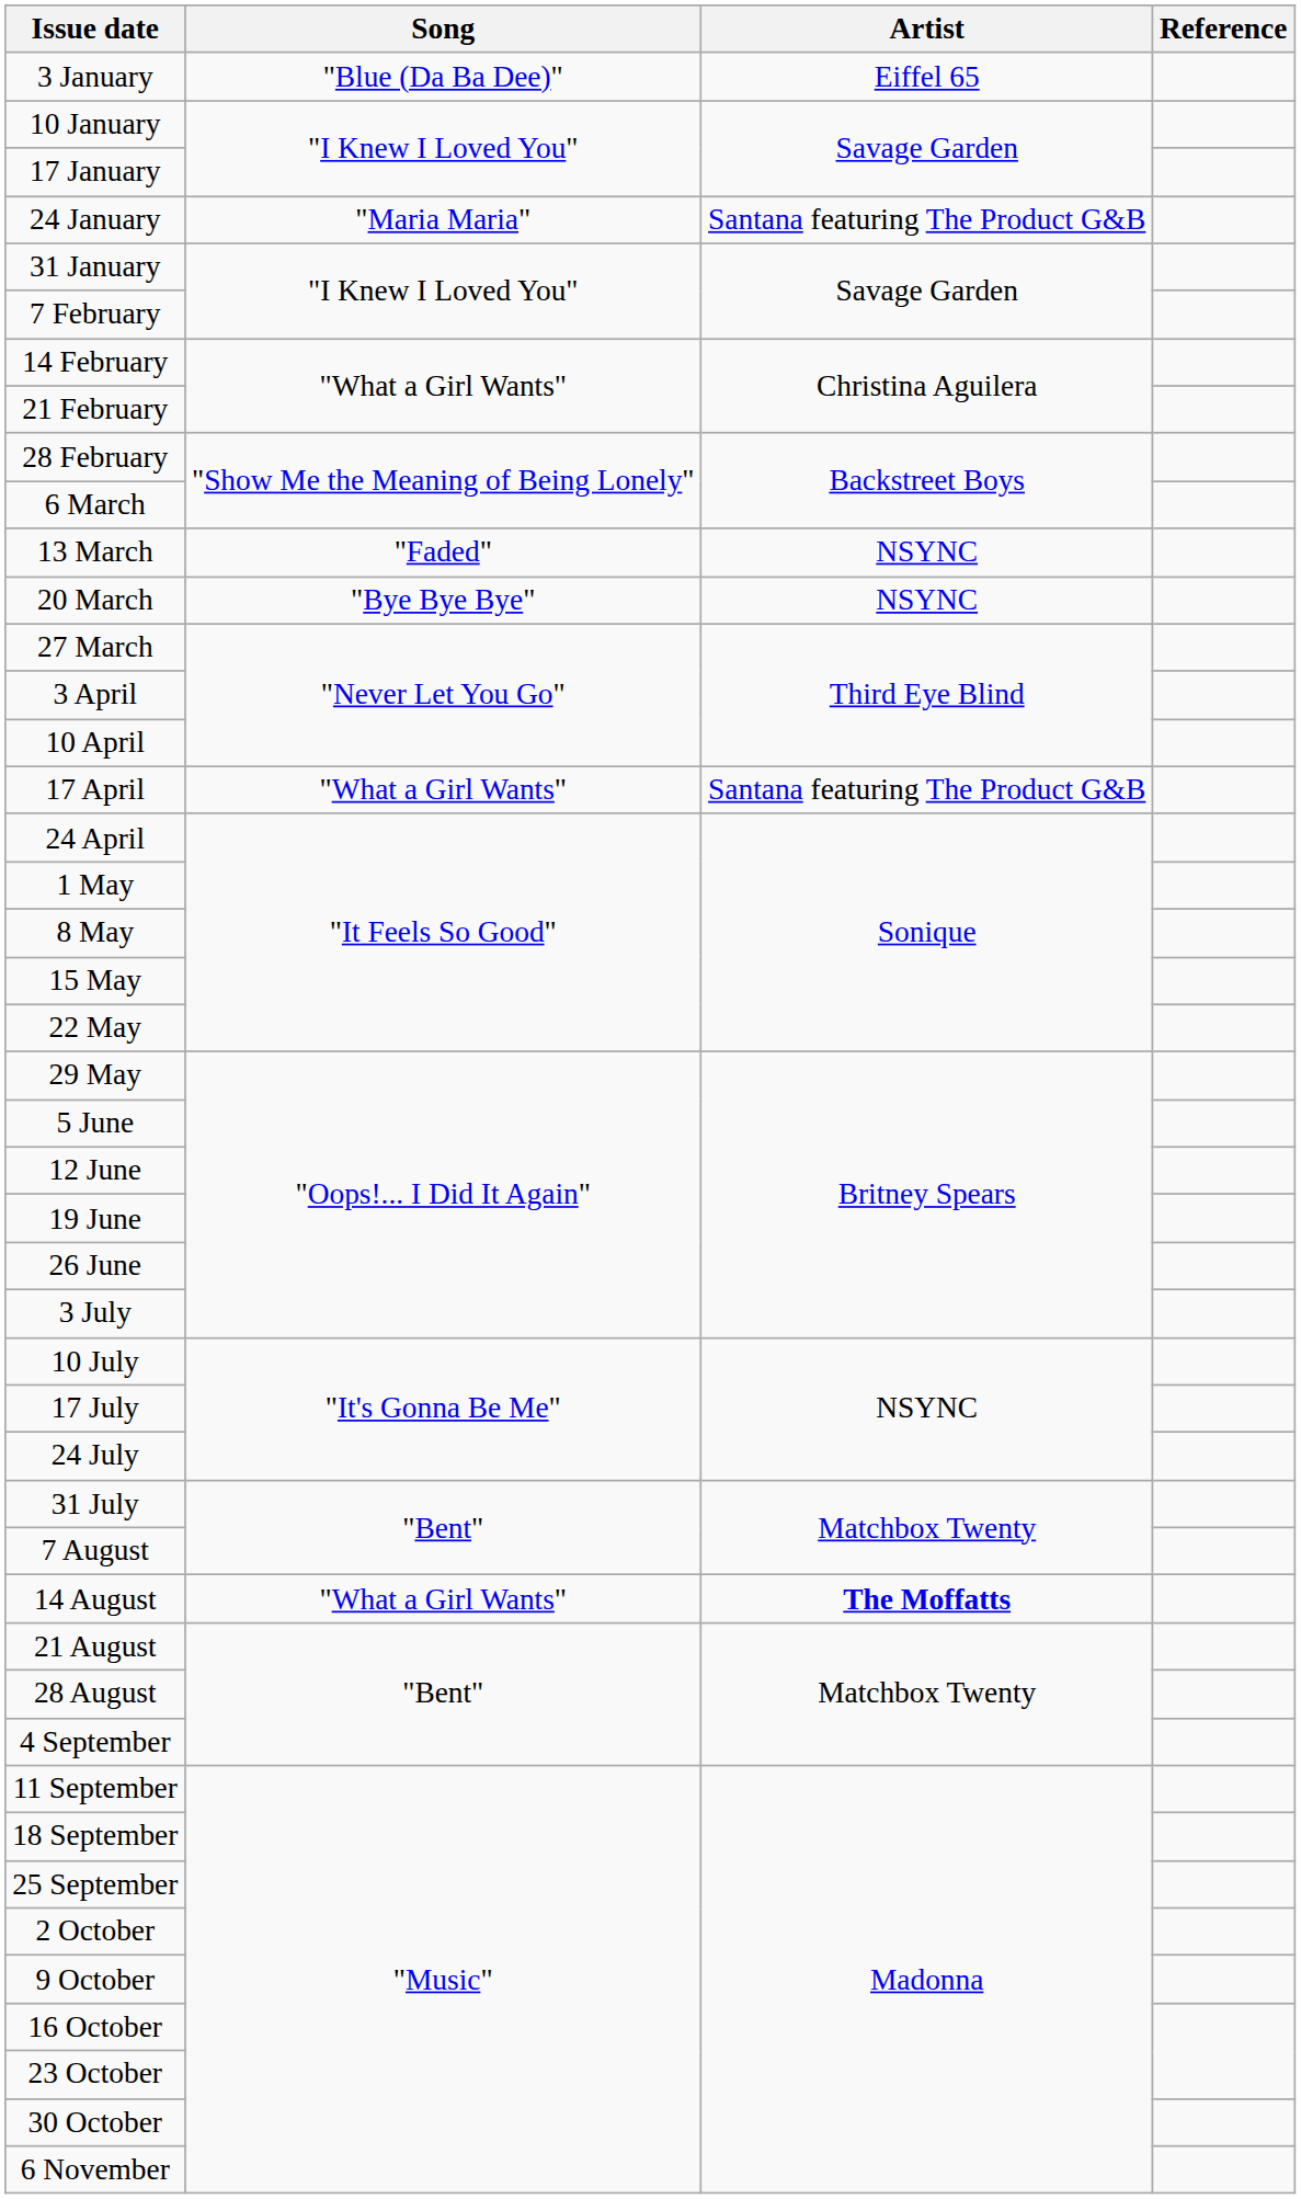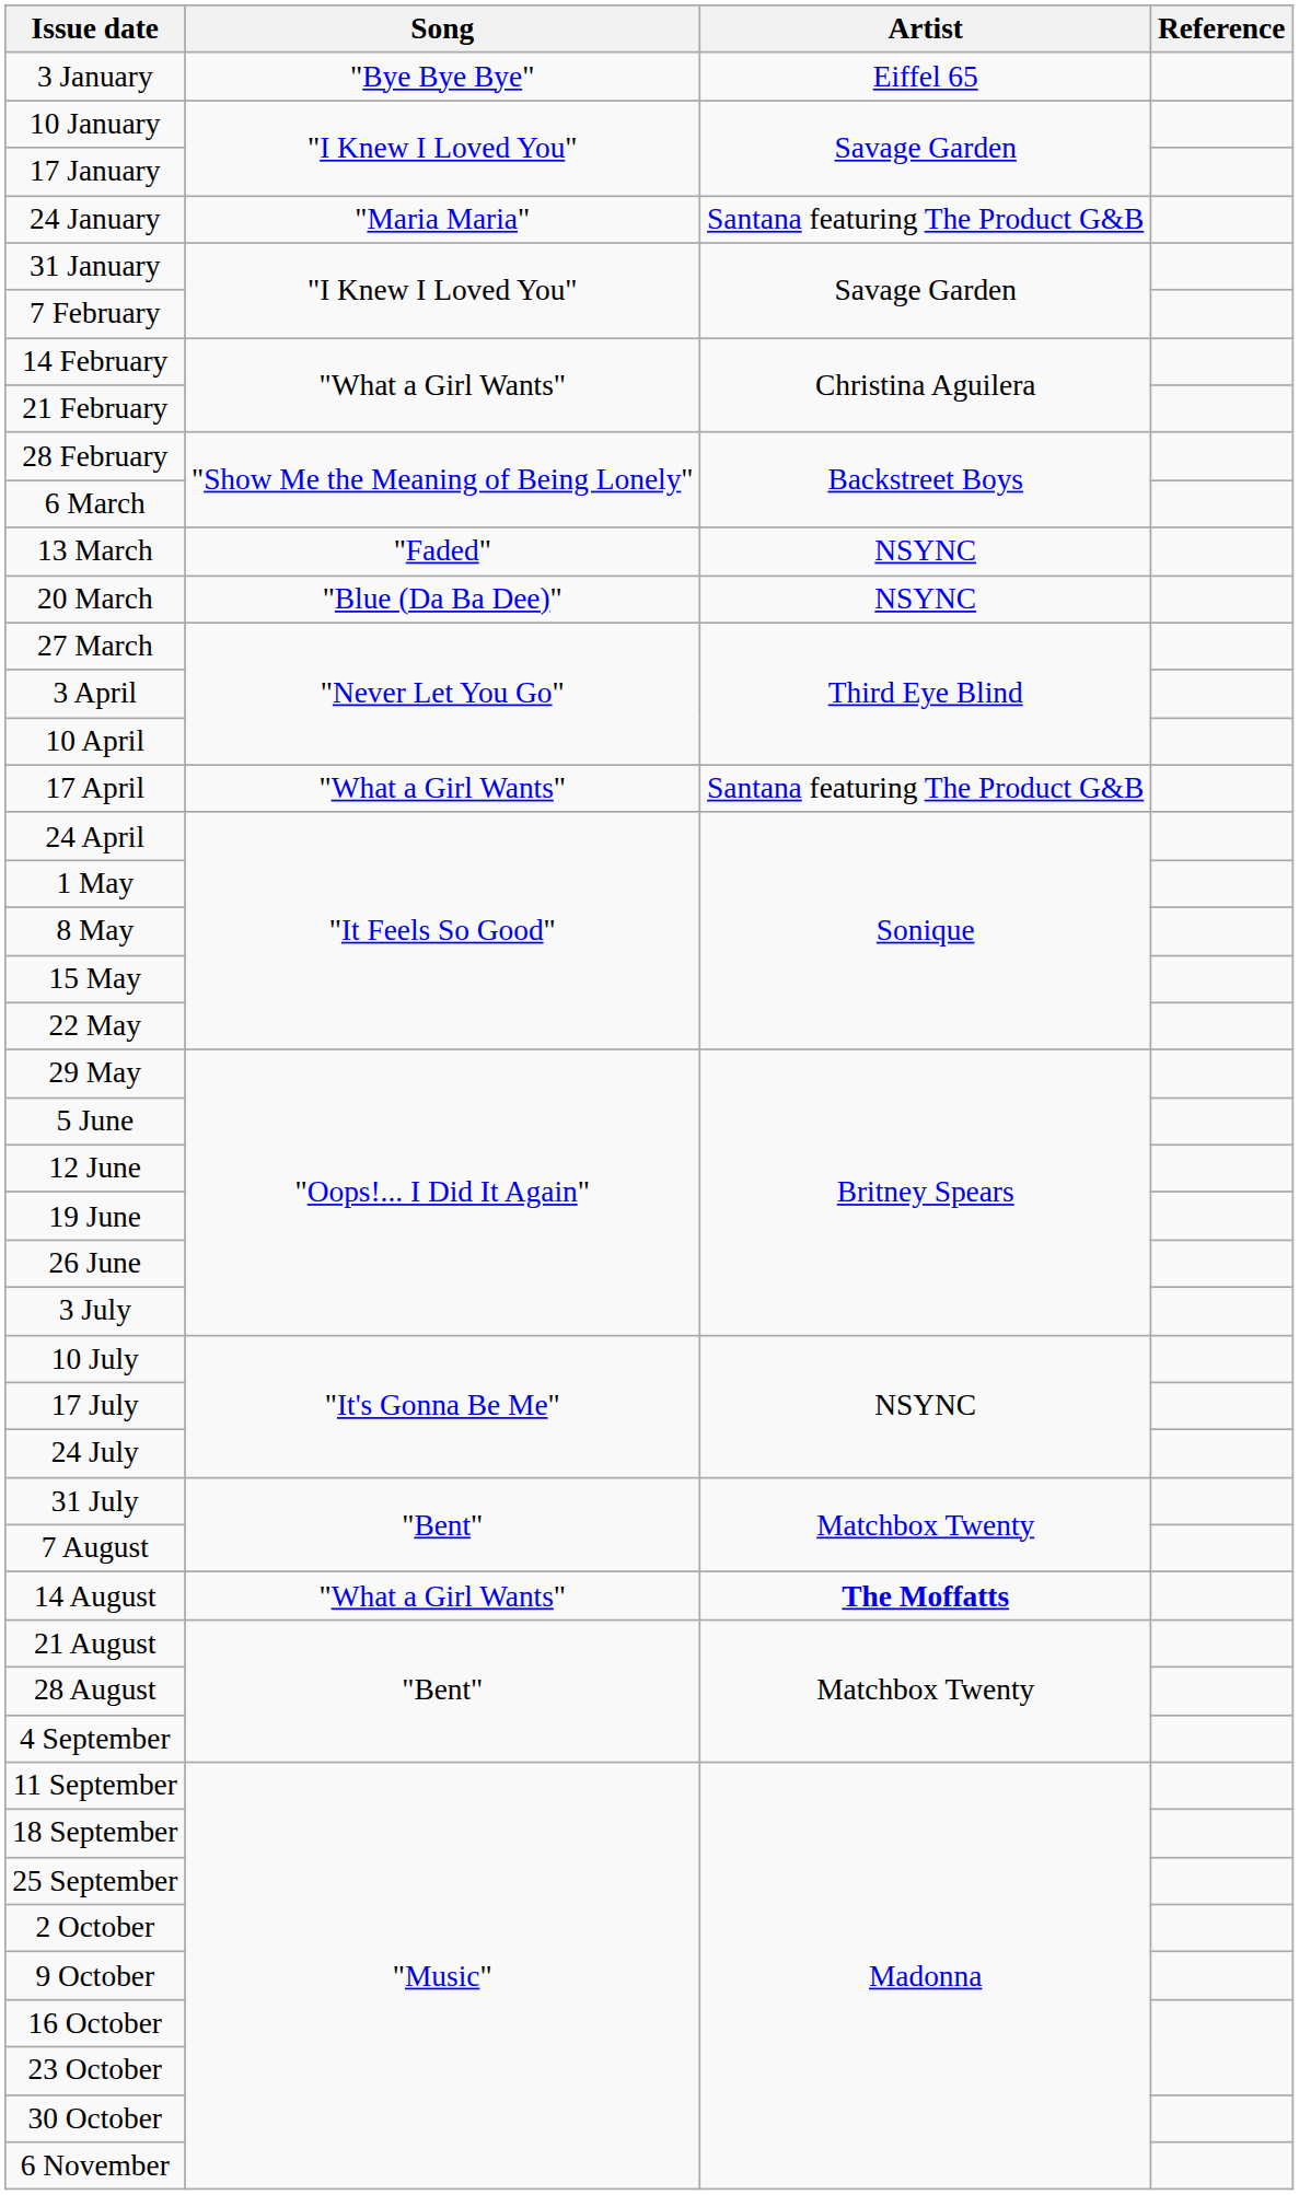3 January | Song: "Blue (Da Ba Dee)" -> "Bye Bye Bye"
20 March | Song: "Bye Bye Bye" -> "Blue (Da Ba Dee)"
